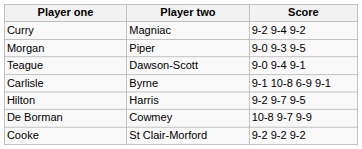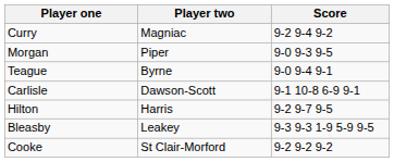Teague | Player two: Dawson-Scott -> Byrne
Carlisle | Player two: Byrne -> Dawson-Scott
- row: De Borman | Cowmey | 10-8 9-7 9-9
+ row: Bleasby | Leakey | 9-3 9-3 1-9 5-9 9-5
